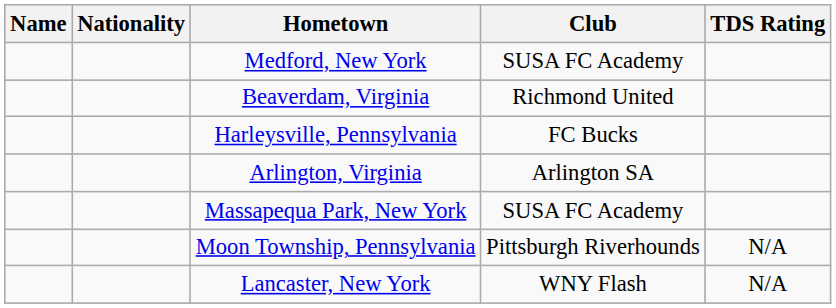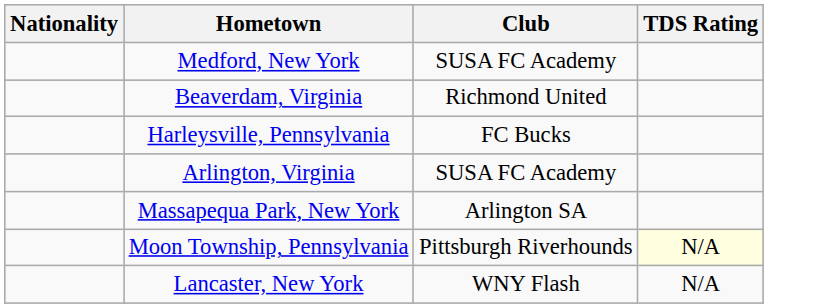- column: Name
Arlington, Virginia | Club: Arlington SA -> SUSA FC Academy
Massapequa Park, New York | Club: SUSA FC Academy -> Arlington SA
Moon Township, Pennsylvania | TDS Rating: no background -> lightyellow background
